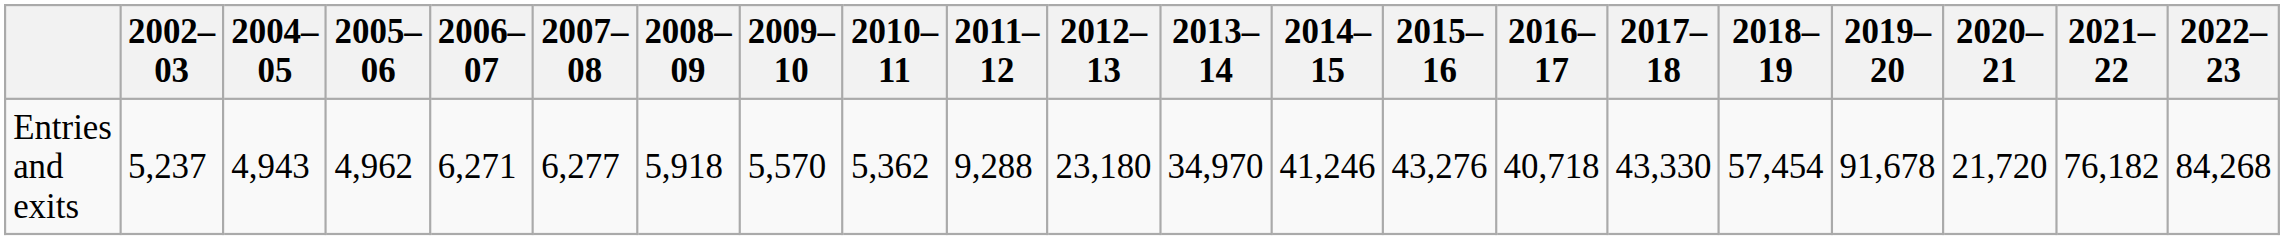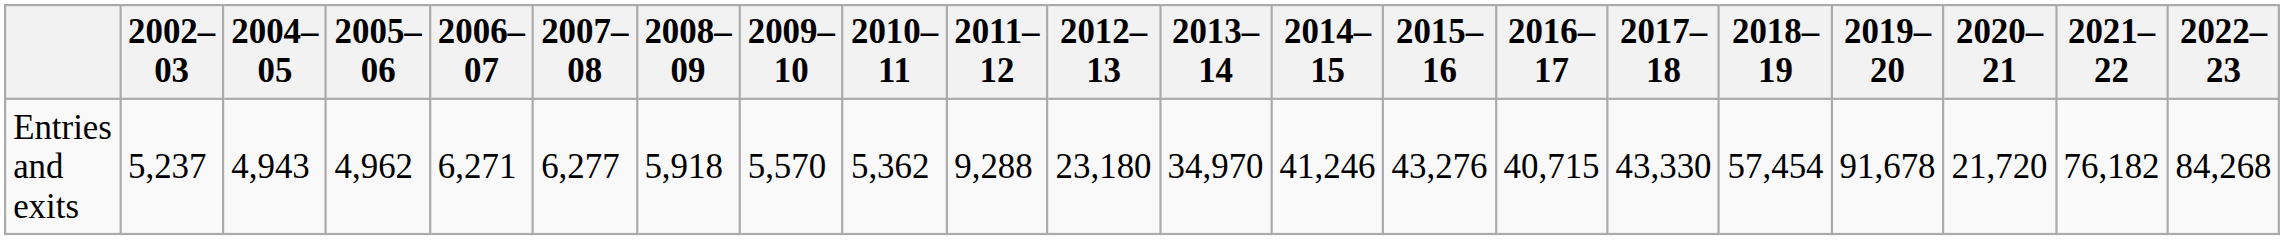Entries and exits | 2016–17: 40,718 -> 40,715
